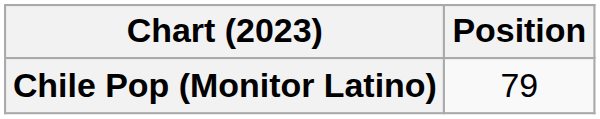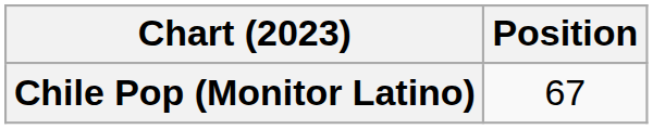Chile Pop (Monitor Latino) | Position: 79 -> 67
